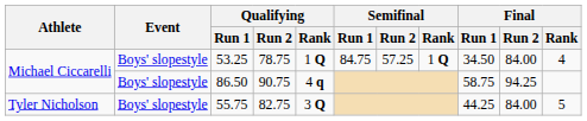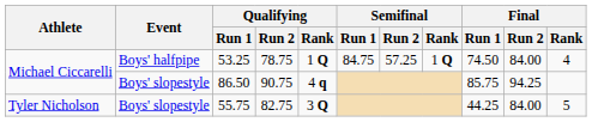53.25 | Event: Boys' slopestyle -> Boys' halfpipe
53.25 | Final / Run 1: 34.50 -> 74.50
86.50 | Final / Run 1: 58.75 -> 85.75
